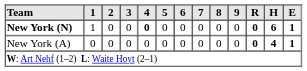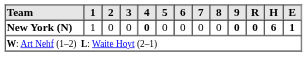New York (N) | 9: normal -> bold
- row: New York (A) | 0 | 0 | 0 | 0 | 0 | 0 | 0 | 0 | 0 | 0 | 4 | 1
